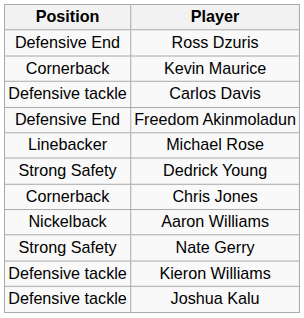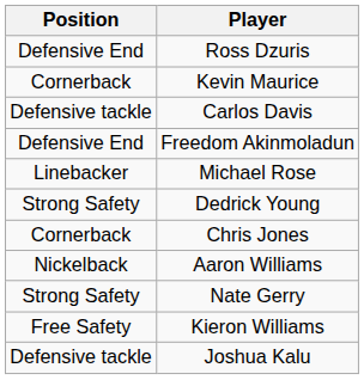Kieron Williams | Position: Defensive tackle -> Free Safety
